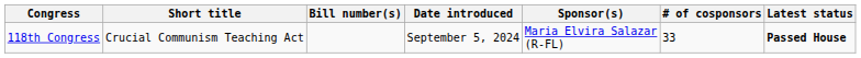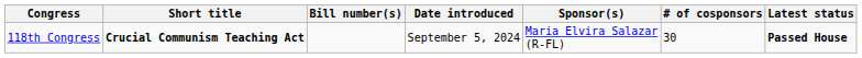118th Congress | Short title: normal -> bold
118th Congress | # of cosponsors: 33 -> 30
